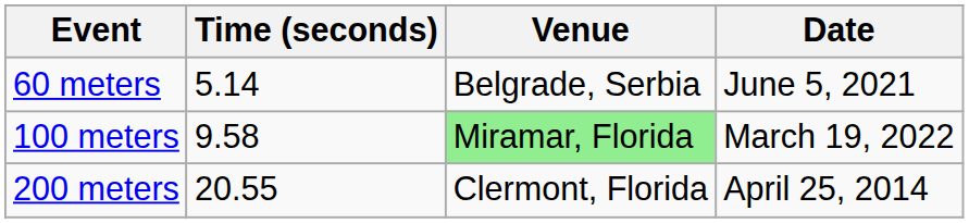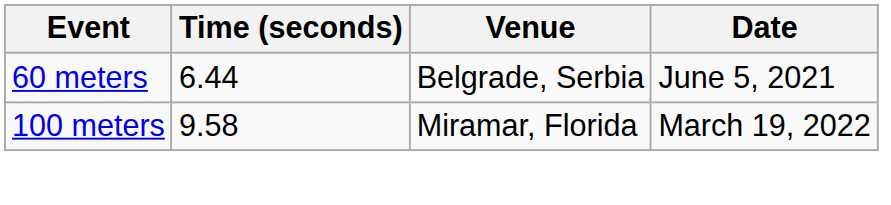60 meters | Time (seconds): 5.14 -> 6.44
100 meters | Venue: lightgreen background -> no background
- row: 200 meters | 20.55 | Clermont, Florida | April 25, 2014
